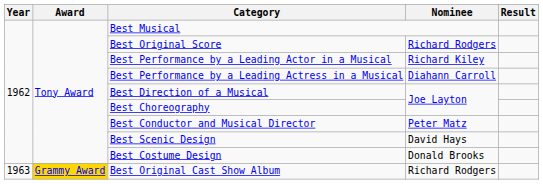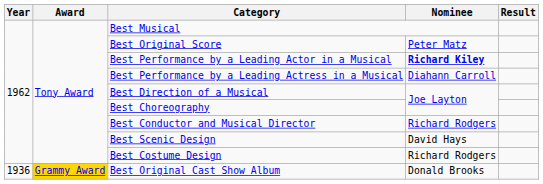Best Original Score | Nominee: Richard Rodgers -> Peter Matz
Best Performance by a Leading Actor in a Musical | Nominee: normal -> bold
Best Conductor and Musical Director | Nominee: Peter Matz -> Richard Rodgers
Best Costume Design | Nominee: Donald Brooks -> Richard Rodgers
Best Original Cast Show Album | Year: 1963 -> 1936
Best Original Cast Show Album | Nominee: Richard Rodgers -> Donald Brooks
